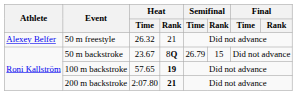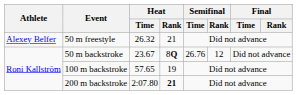50 m backstroke | Semifinal / Time: 26.79 -> 26.76
50 m backstroke | Semifinal / Rank: 15 -> 12
100 m backstroke | Heat / Rank: bold -> normal
